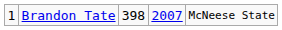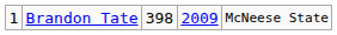Brandon Tate | column 4: 2007 -> 2009
